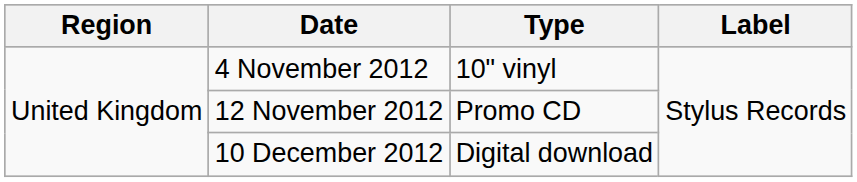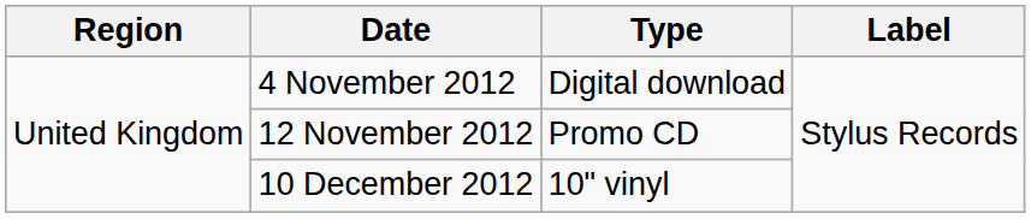4 November 2012 | Type: 10" vinyl -> Digital download
10 December 2012 | Type: Digital download -> 10" vinyl
